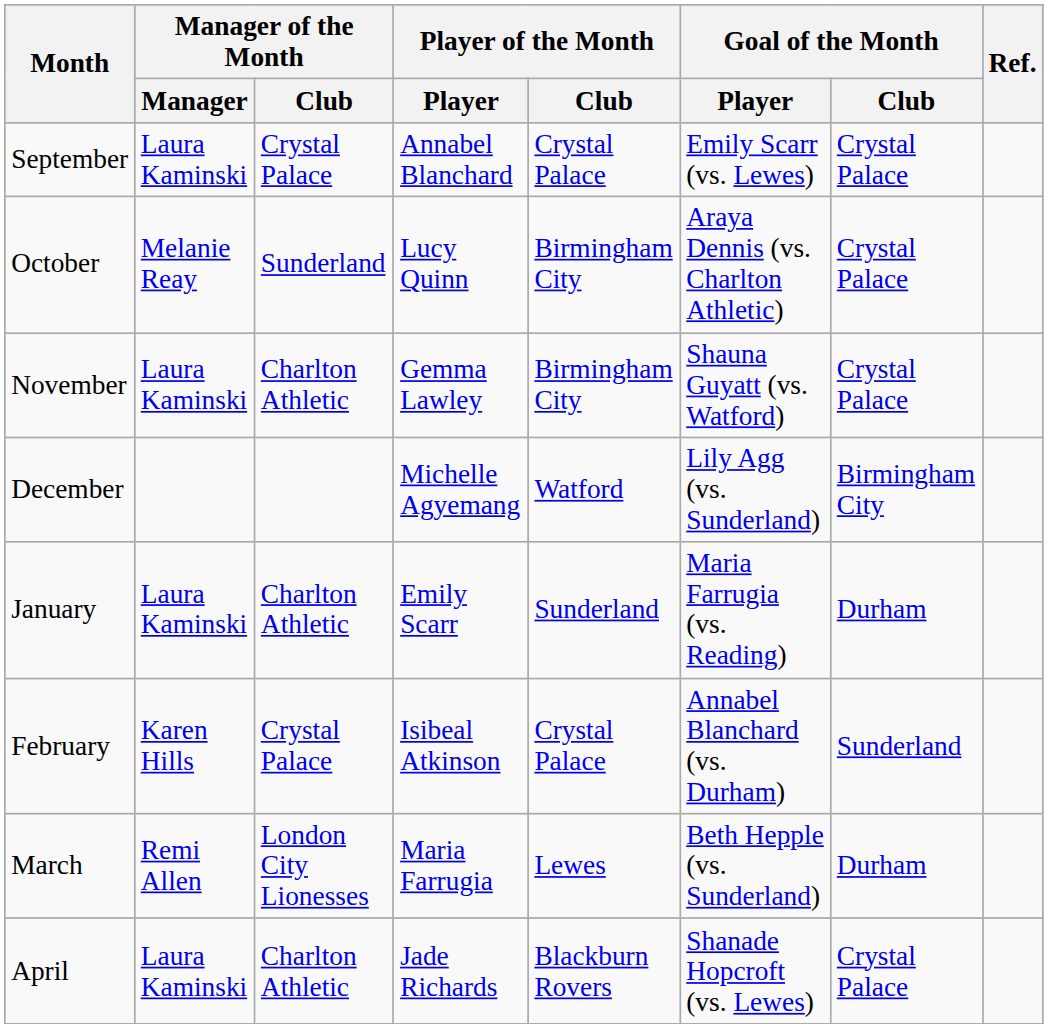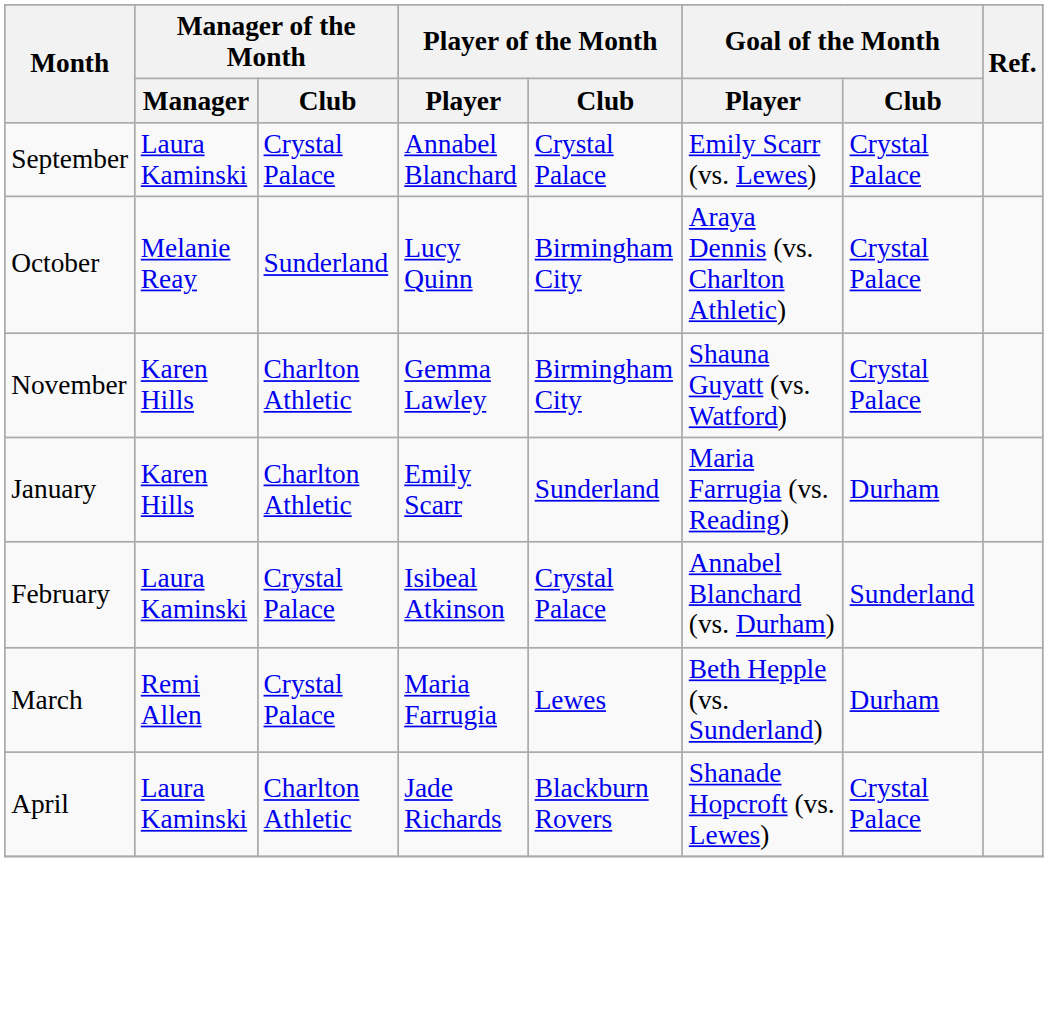November | Manager of the Month / Manager: Laura Kaminski -> Karen Hills
- row: December | Michelle Agyemang | Watford | Lily Agg (vs. Sunderland) | Birmingham City
January | Manager of the Month / Manager: Laura Kaminski -> Karen Hills
February | Manager of the Month / Manager: Karen Hills -> Laura Kaminski
March | Manager of the Month / Club: London City Lionesses -> Crystal Palace
